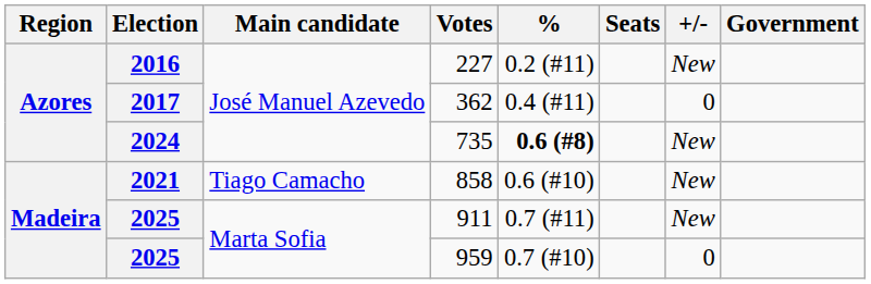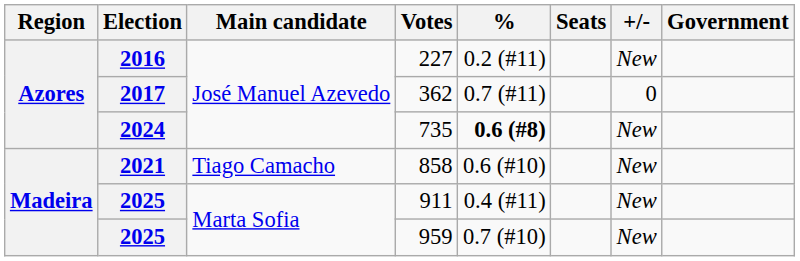362 | %: 0.4 (#11) -> 0.7 (#11)
911 | %: 0.7 (#11) -> 0.4 (#11)
959 | +/-: 0 -> New
